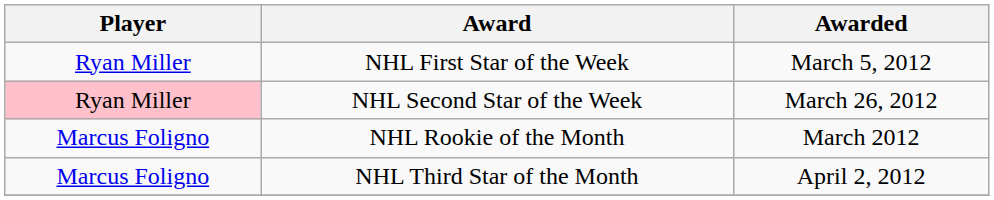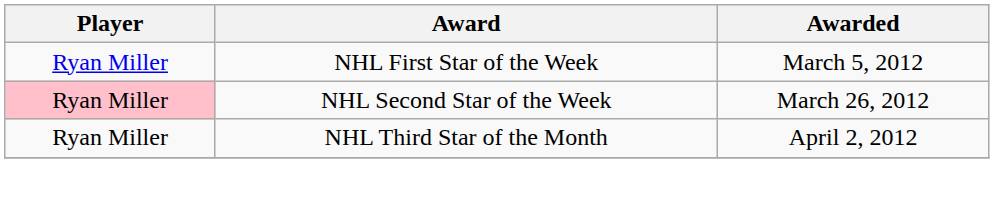- row: Marcus Foligno | NHL Rookie of the Month | March 2012
NHL Third Star of the Month | Player: Marcus Foligno -> Ryan Miller
